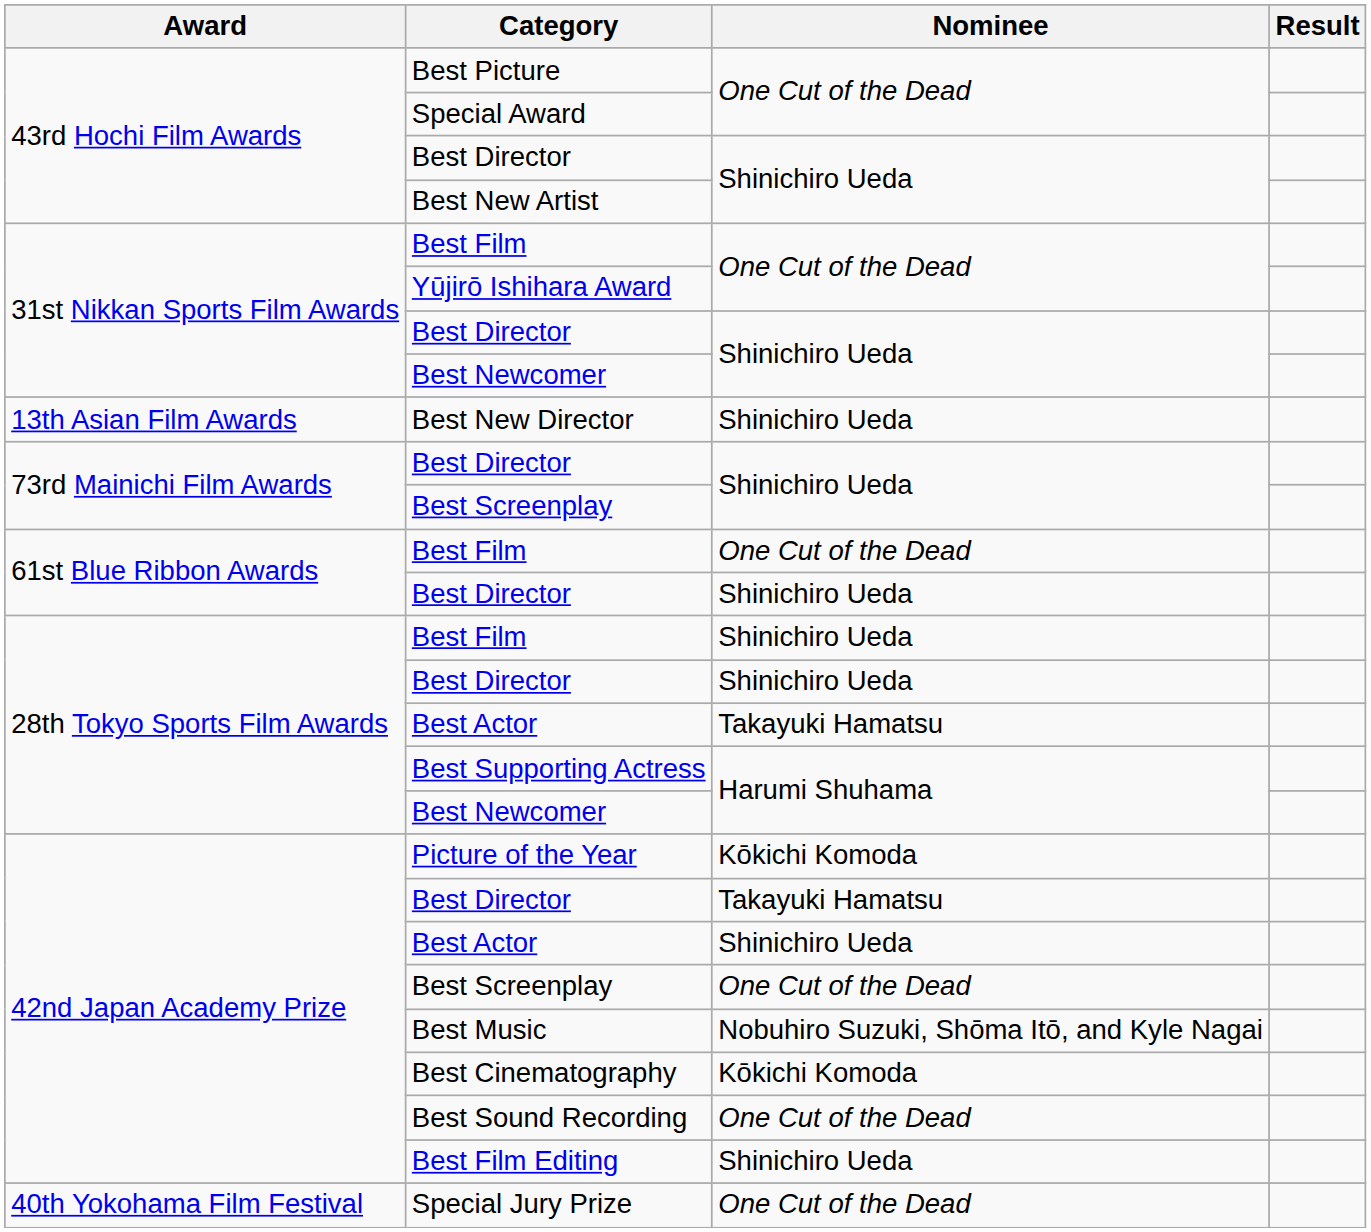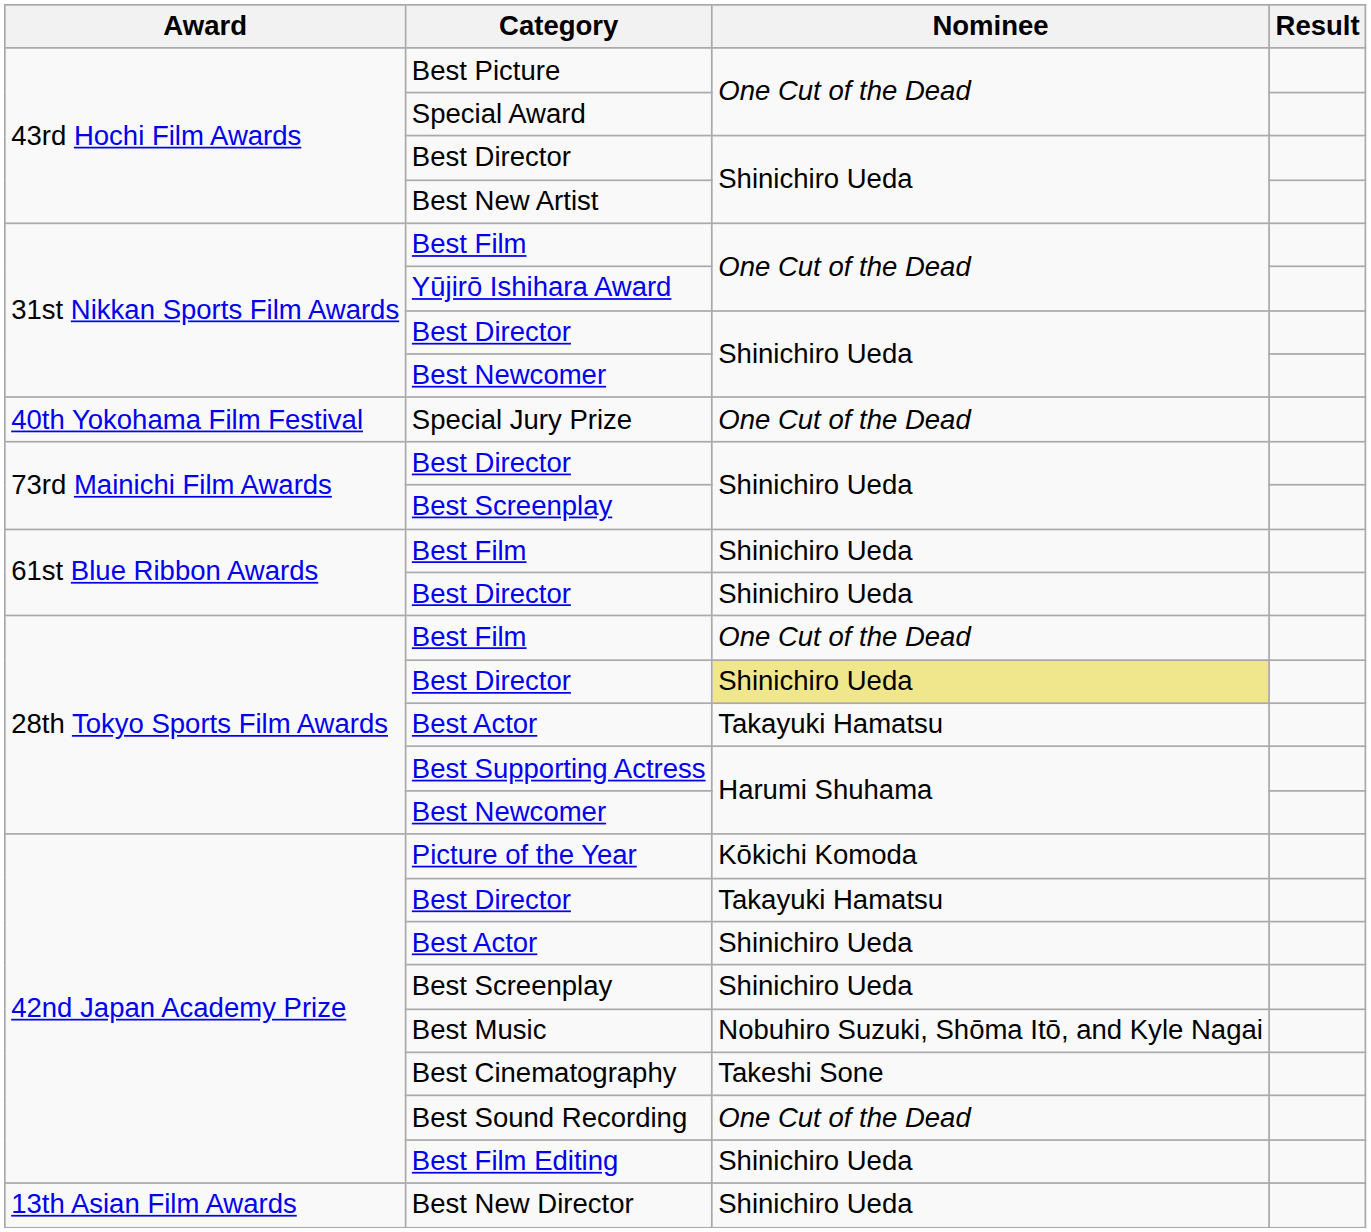rows swapped: Special Jury Prize <-> Best New Director
61st Blue Ribbon Awards / Best Film | Nominee: One Cut of the Dead -> Shinichiro Ueda
28th Tokyo Sports Film Awards / Best Film | Nominee: Shinichiro Ueda -> One Cut of the Dead
28th Tokyo Sports Film Awards / Best Director | Nominee: no background -> khaki background
42nd Japan Academy Prize / Best Screenplay | Nominee: One Cut of the Dead -> Shinichiro Ueda
Best Cinematography | Nominee: Kōkichi Komoda -> Takeshi Sone
